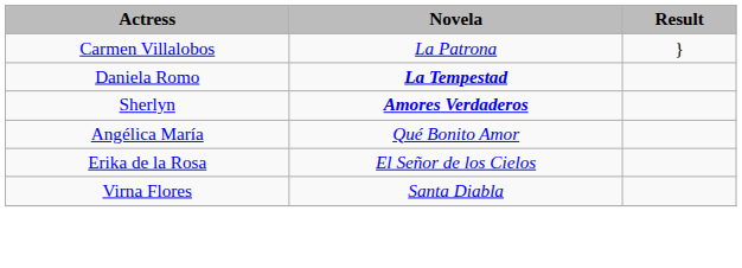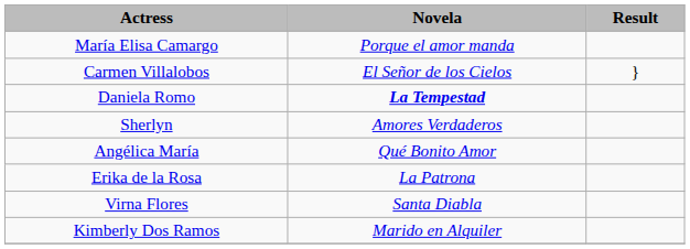+ row: María Elisa Camargo | Porque el amor manda
Carmen Villalobos | Novela: La Patrona -> El Señor de los Cielos
Sherlyn | Novela: bold -> normal
Erika de la Rosa | Novela: El Señor de los Cielos -> La Patrona
+ row: Kimberly Dos Ramos | Marido en Alquiler
